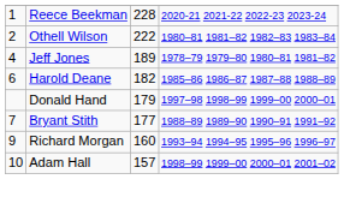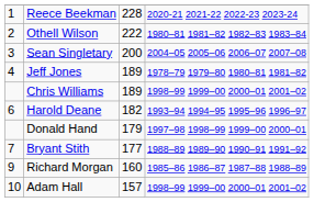+ row: 3 | Sean Singletary | 200 | 2004–05 2005–06 2006–07 2007–08
+ row: Chris Williams | 189 | 1998–99 1999–00 2000–01 2001–02
Harold Deane | column 4: 1985–86 1986–87 1987–88 1988–89 -> 1993–94 1994–95 1995–96 1996–97
Richard Morgan | column 4: 1993–94 1994–95 1995–96 1996–97 -> 1985–86 1986–87 1987–88 1988–89
